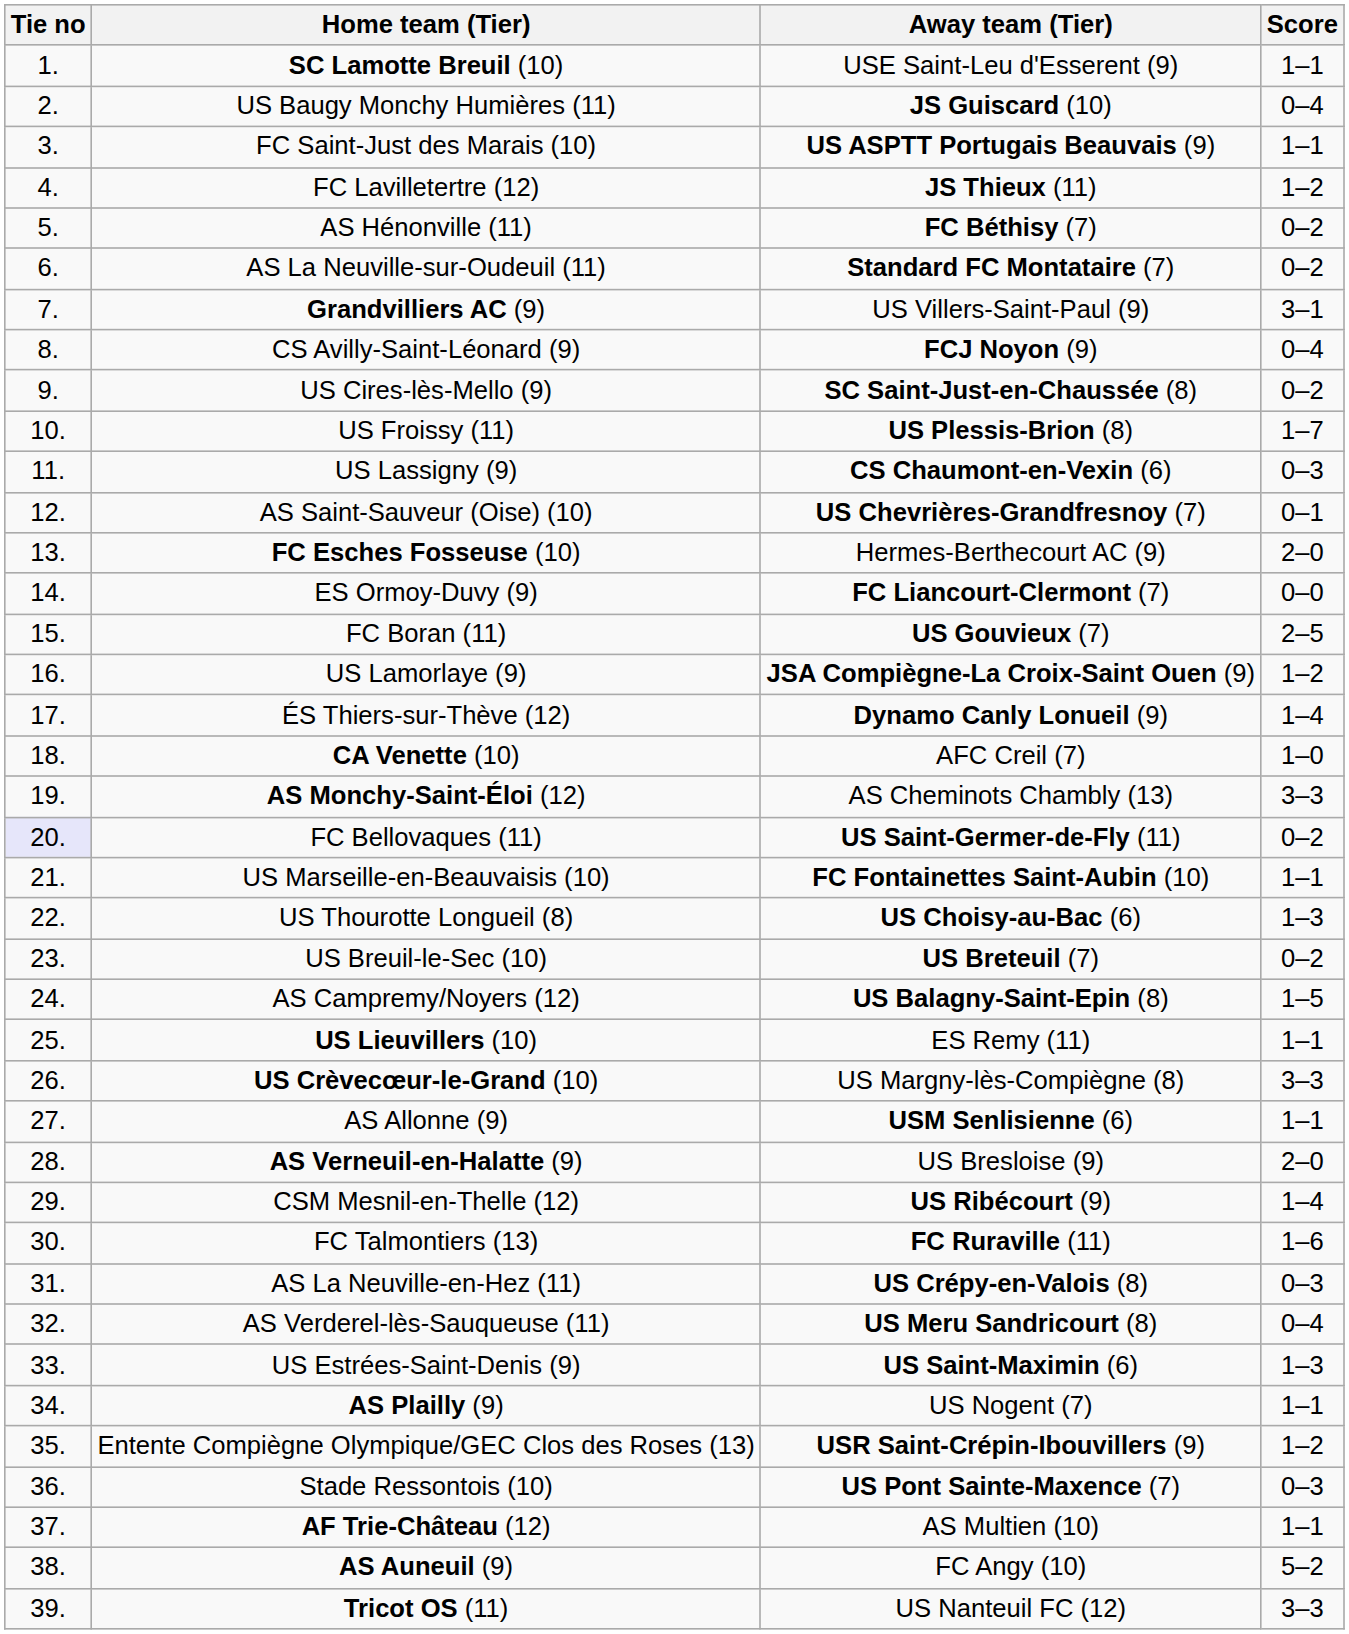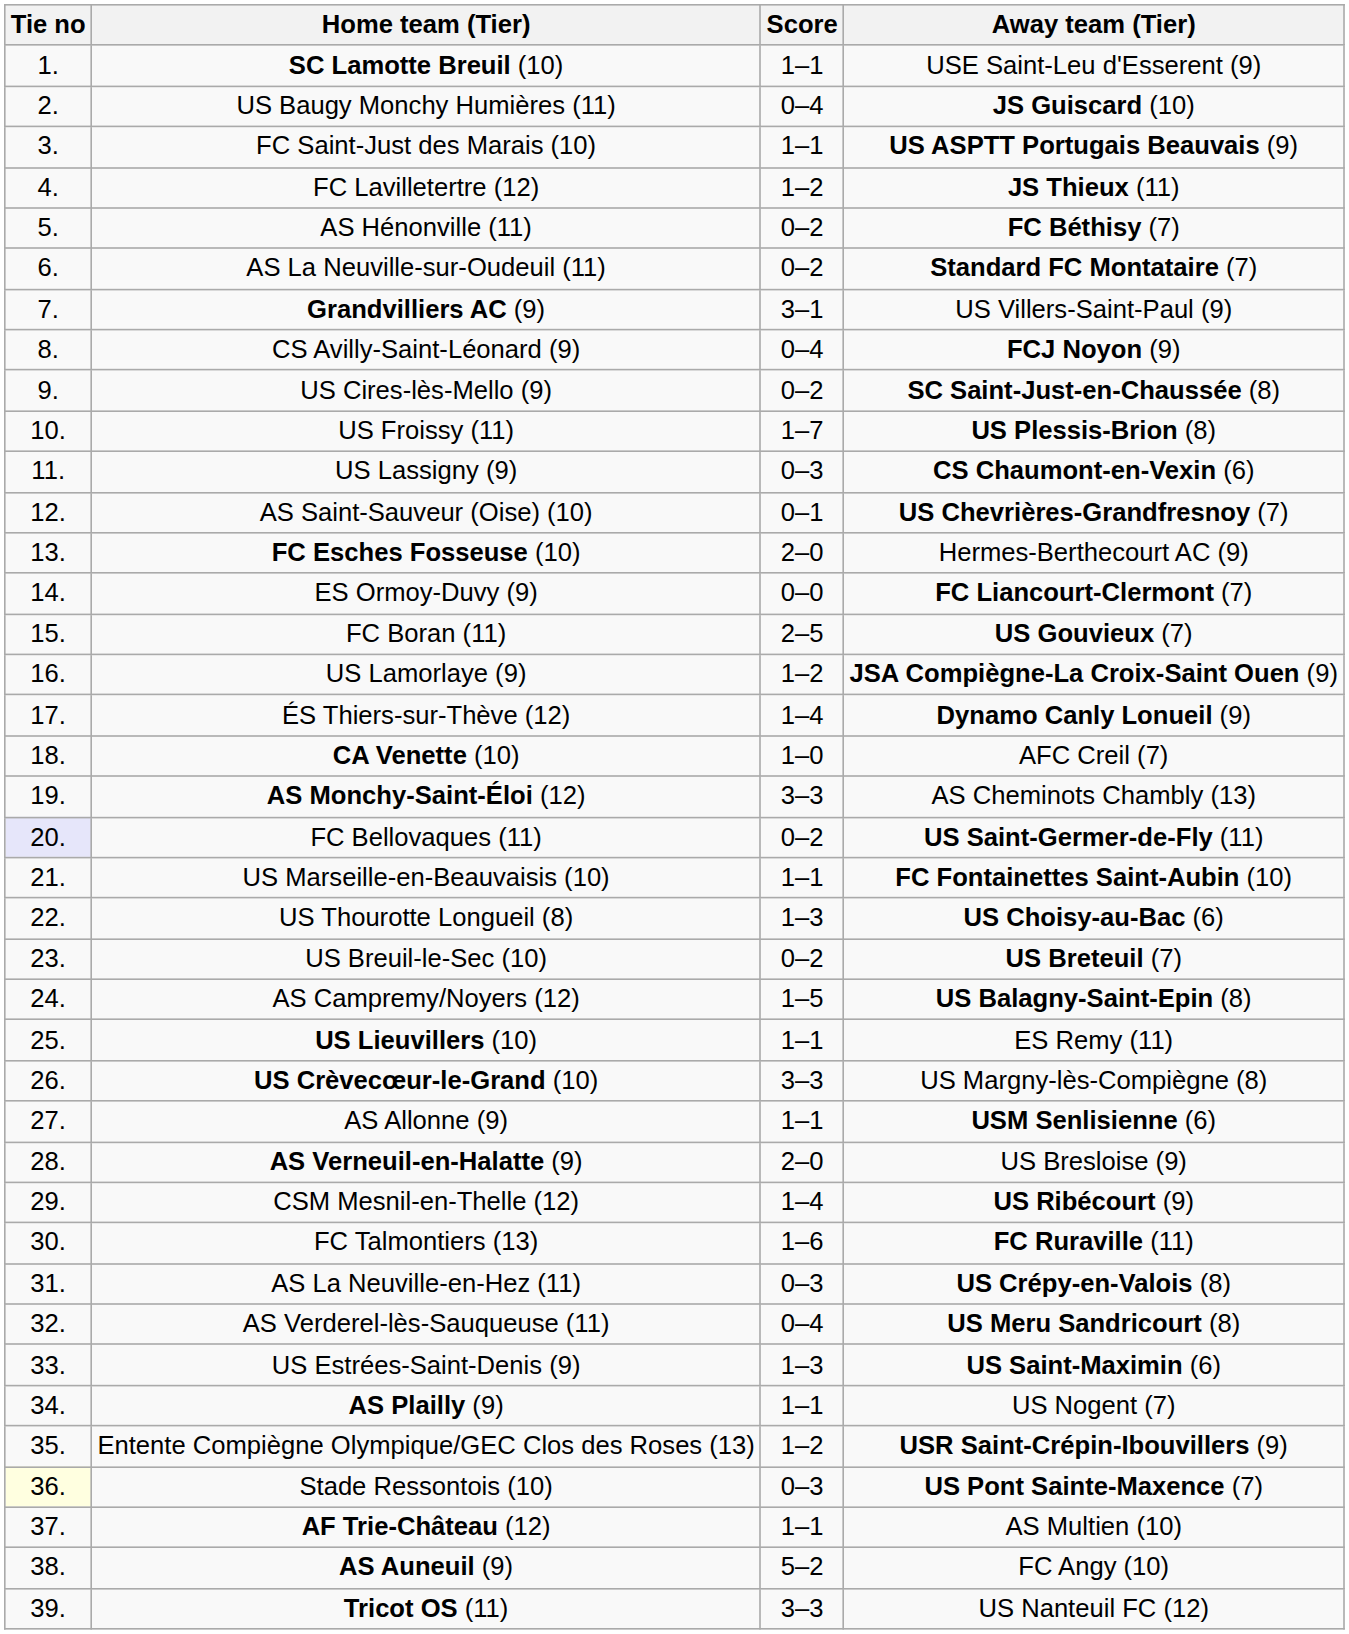columns swapped: Score <-> Away team (Tier)
Stade Ressontois (10) | Tie no: no background -> lightyellow background
